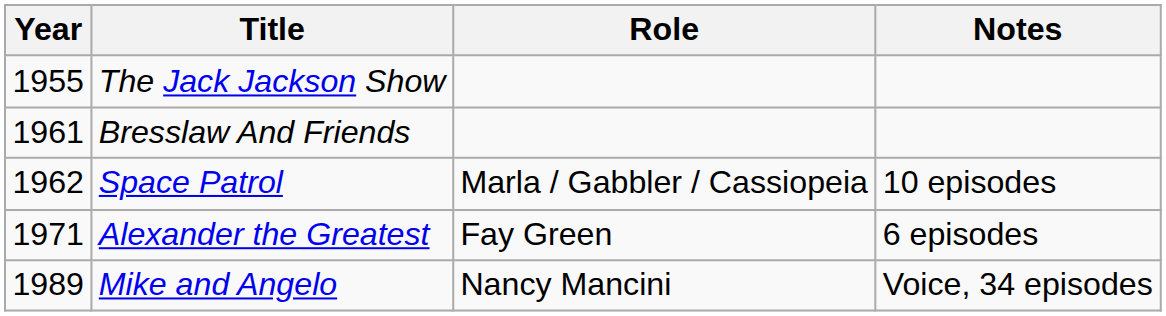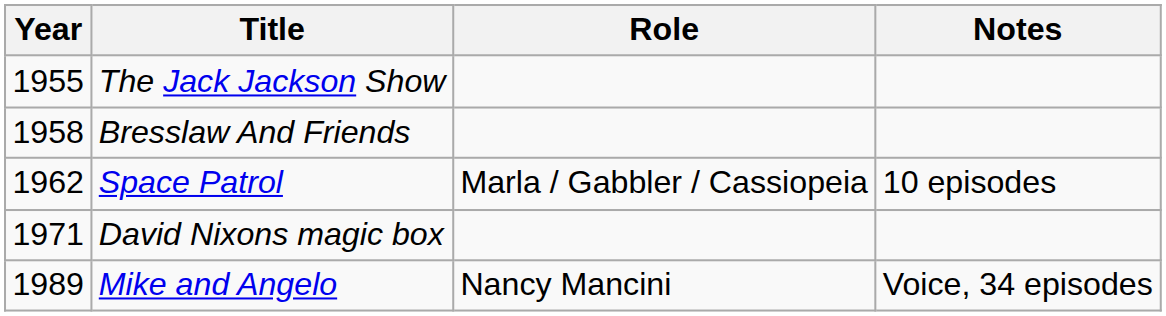Bresslaw And Friends | Year: 1961 -> 1958
- row: 1971 | Alexander the Greatest | Fay Green | 6 episodes
+ row: 1971 | David Nixons magic box
